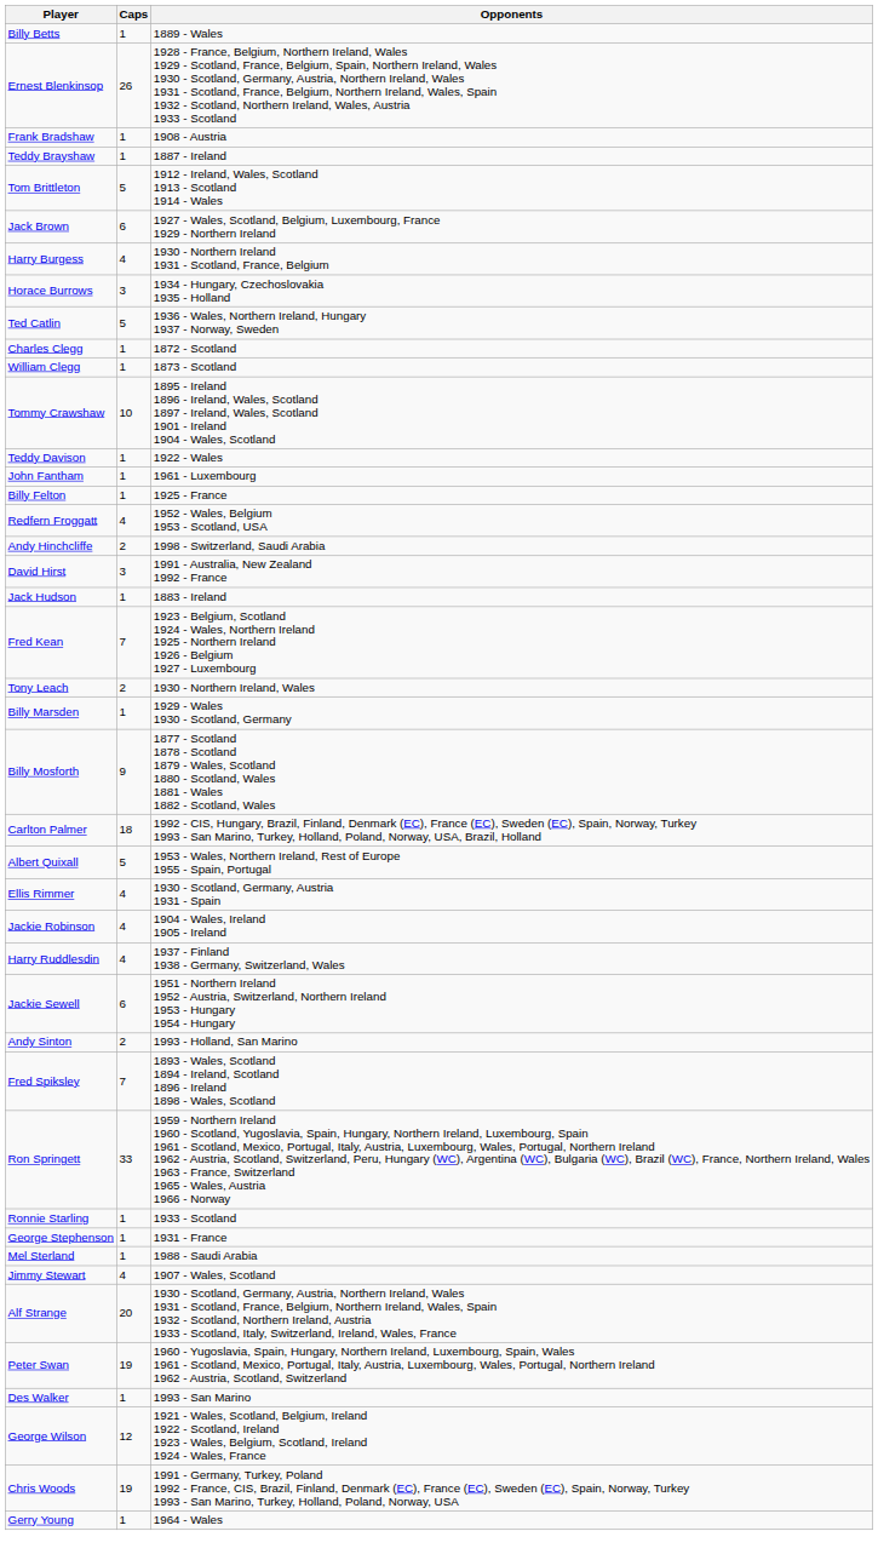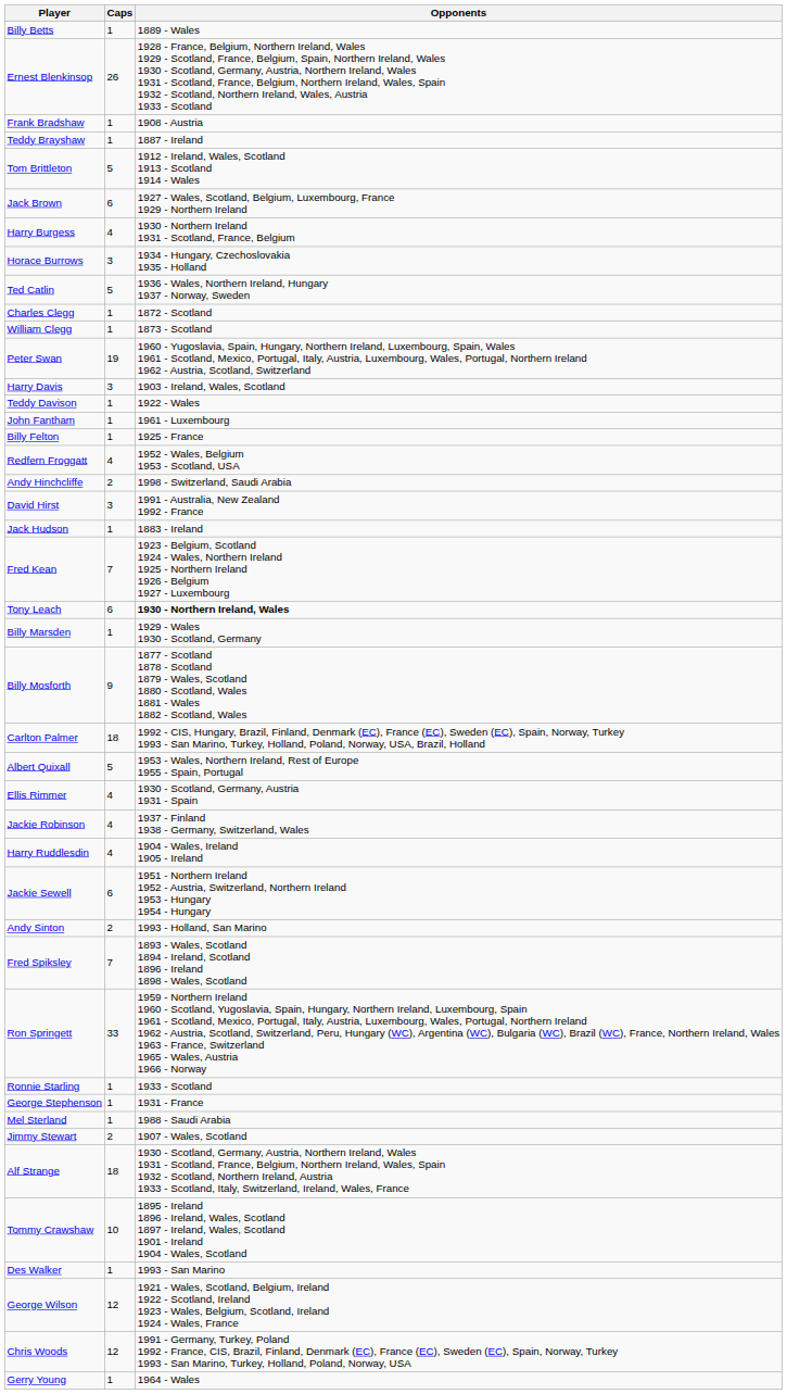rows swapped: Tommy Crawshaw <-> Peter Swan
+ row: Harry Davis | 3 | 1903 - Ireland, Wales, Scotland
Tony Leach | Caps: 2 -> 6
Tony Leach | Opponents: normal -> bold
Jackie Robinson | Opponents: 1904 - Wales, Ireland 1905 - Ireland -> 1937 - Finland 1938 - Germany, Switzerland, Wales
Harry Ruddlesdin | Opponents: 1937 - Finland 1938 - Germany, Switzerland, Wales -> 1904 - Wales, Ireland 1905 - Ireland
Jimmy Stewart | Caps: 4 -> 2
Alf Strange | Caps: 20 -> 18
Chris Woods | Caps: 19 -> 12
